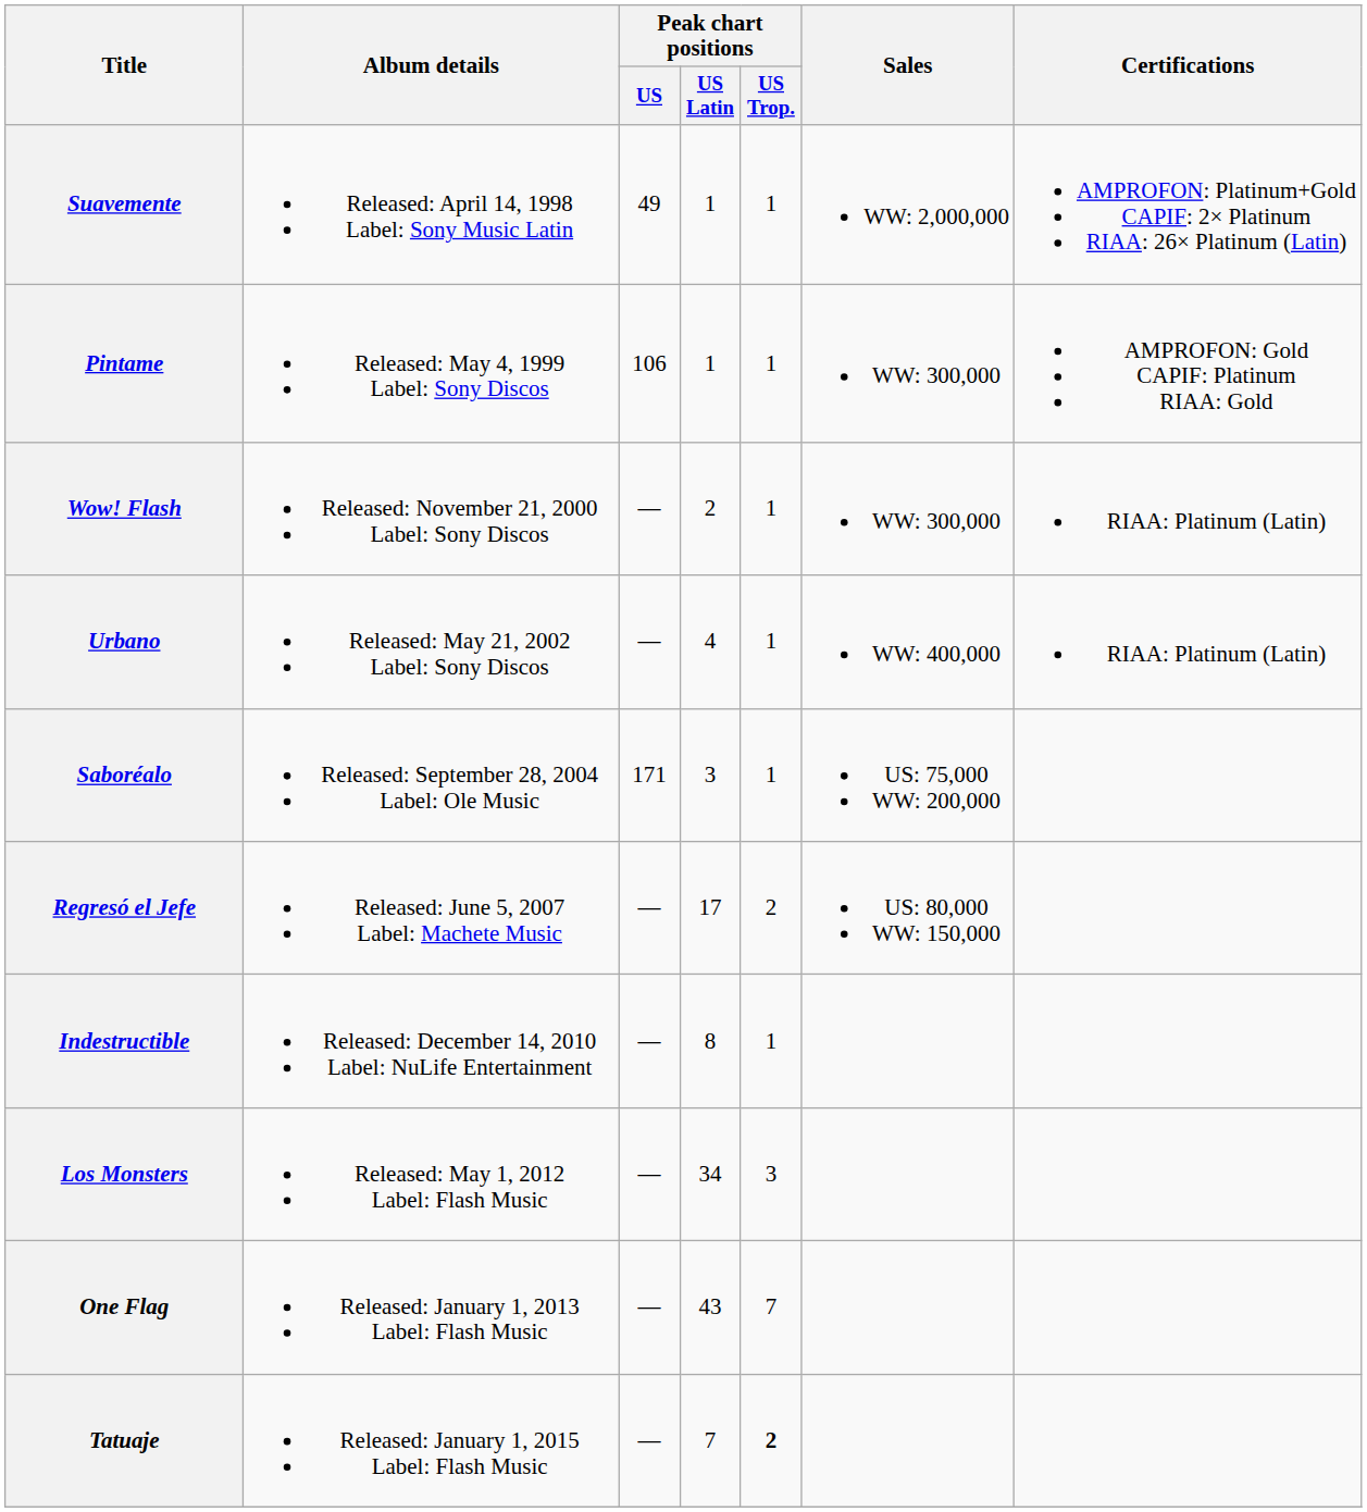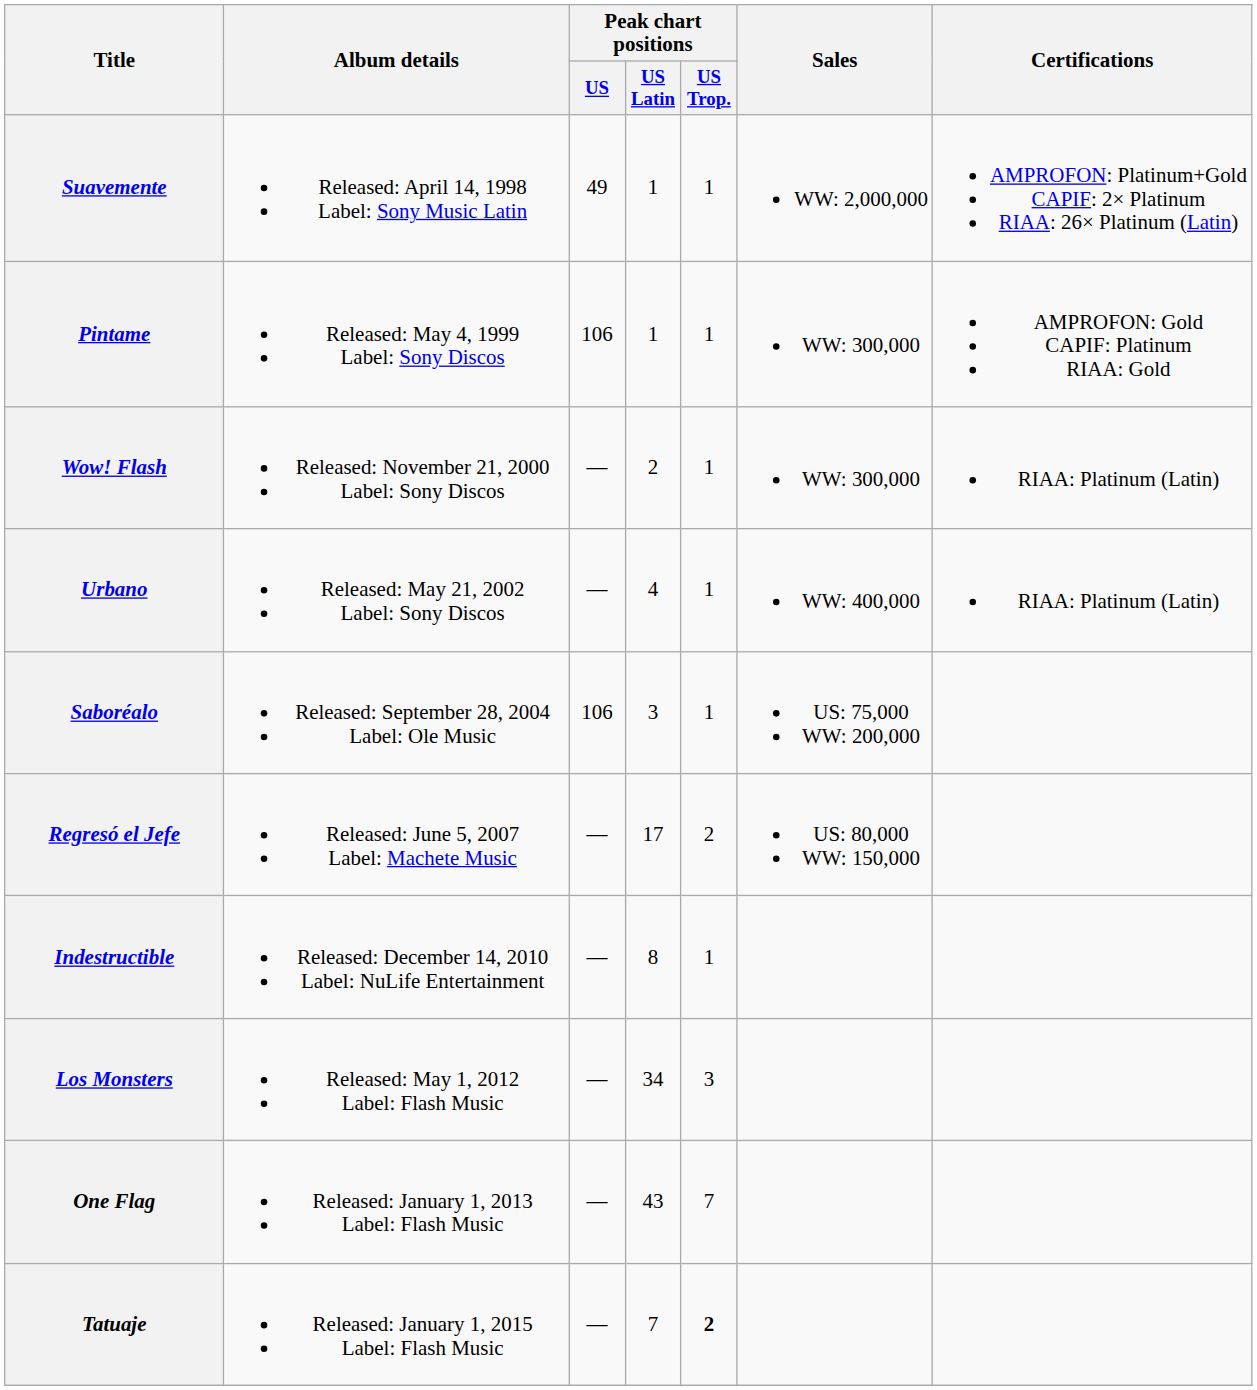Saboréalo | Peak chart positions / US: 171 -> 106
